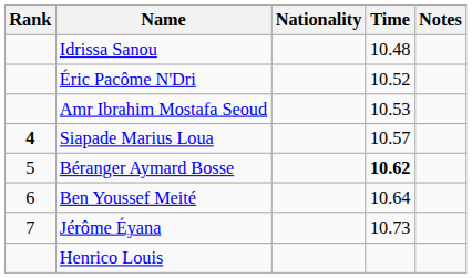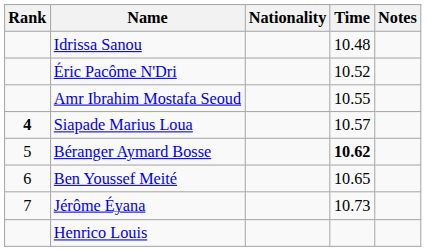Amr Ibrahim Mostafa Seoud | Time: 10.53 -> 10.55
Ben Youssef Meité | Time: 10.64 -> 10.65
